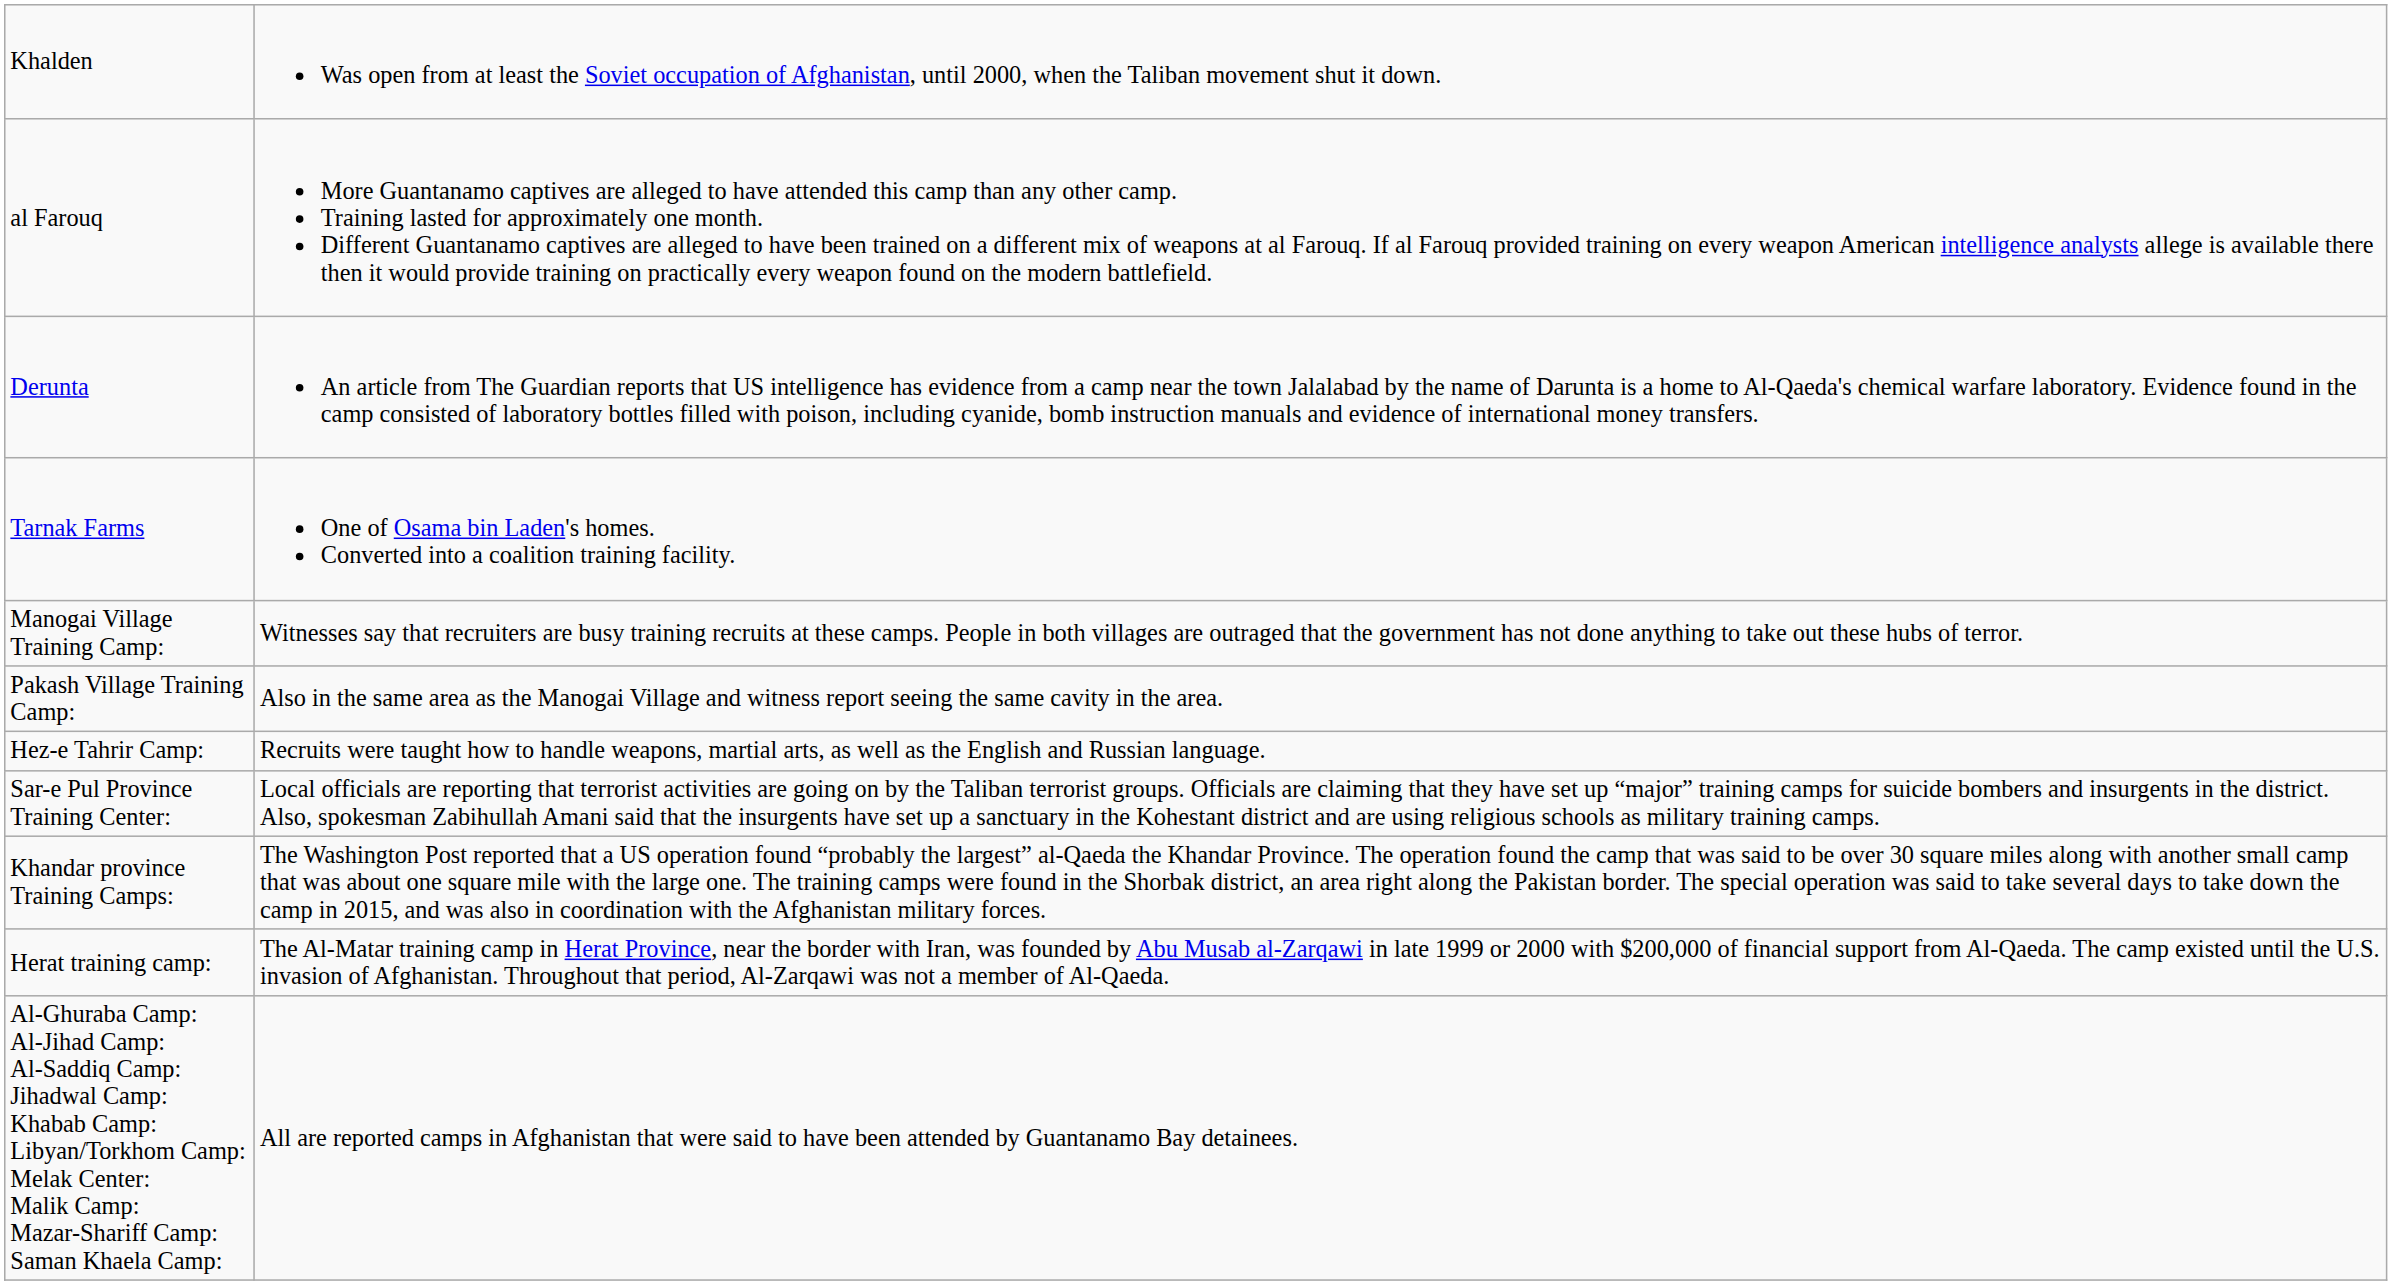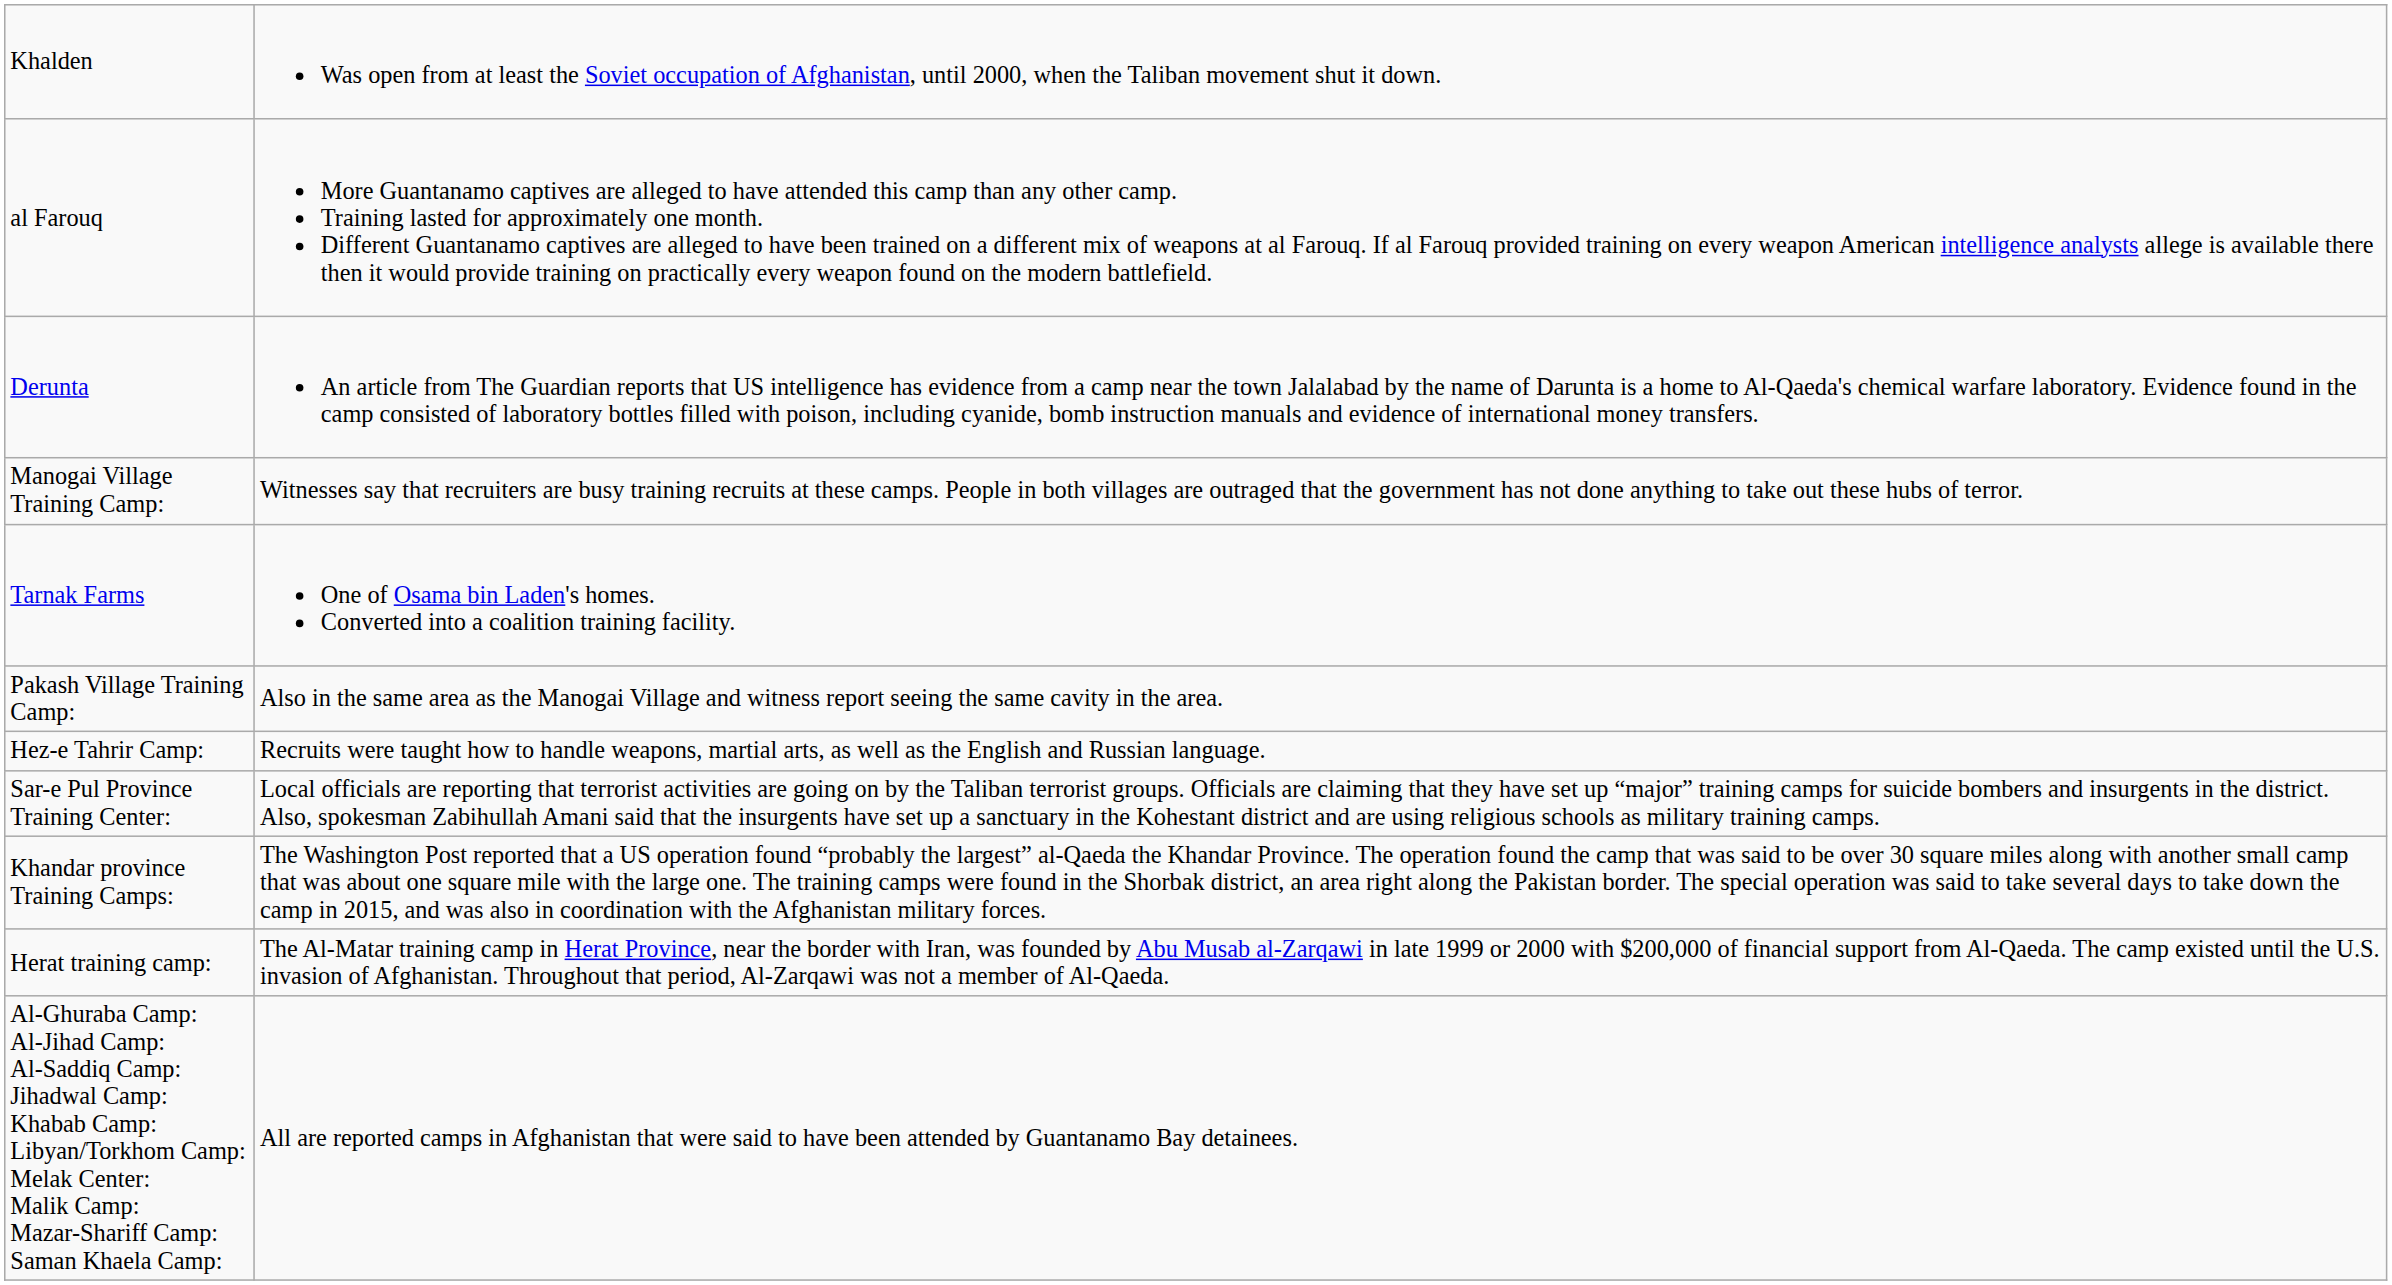rows swapped: Tarnak Farms <-> Manogai Village Training Camp:
